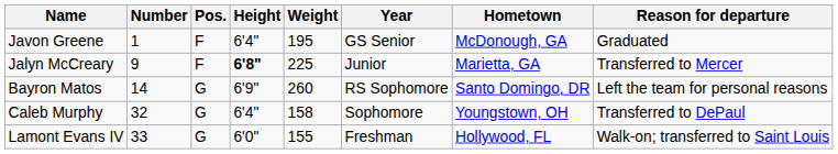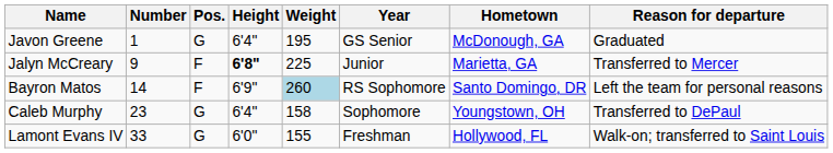Javon Greene | Pos.: F -> G
Bayron Matos | Pos.: G -> F
Bayron Matos | Weight: no background -> lightblue background
Caleb Murphy | Number: 32 -> 23
